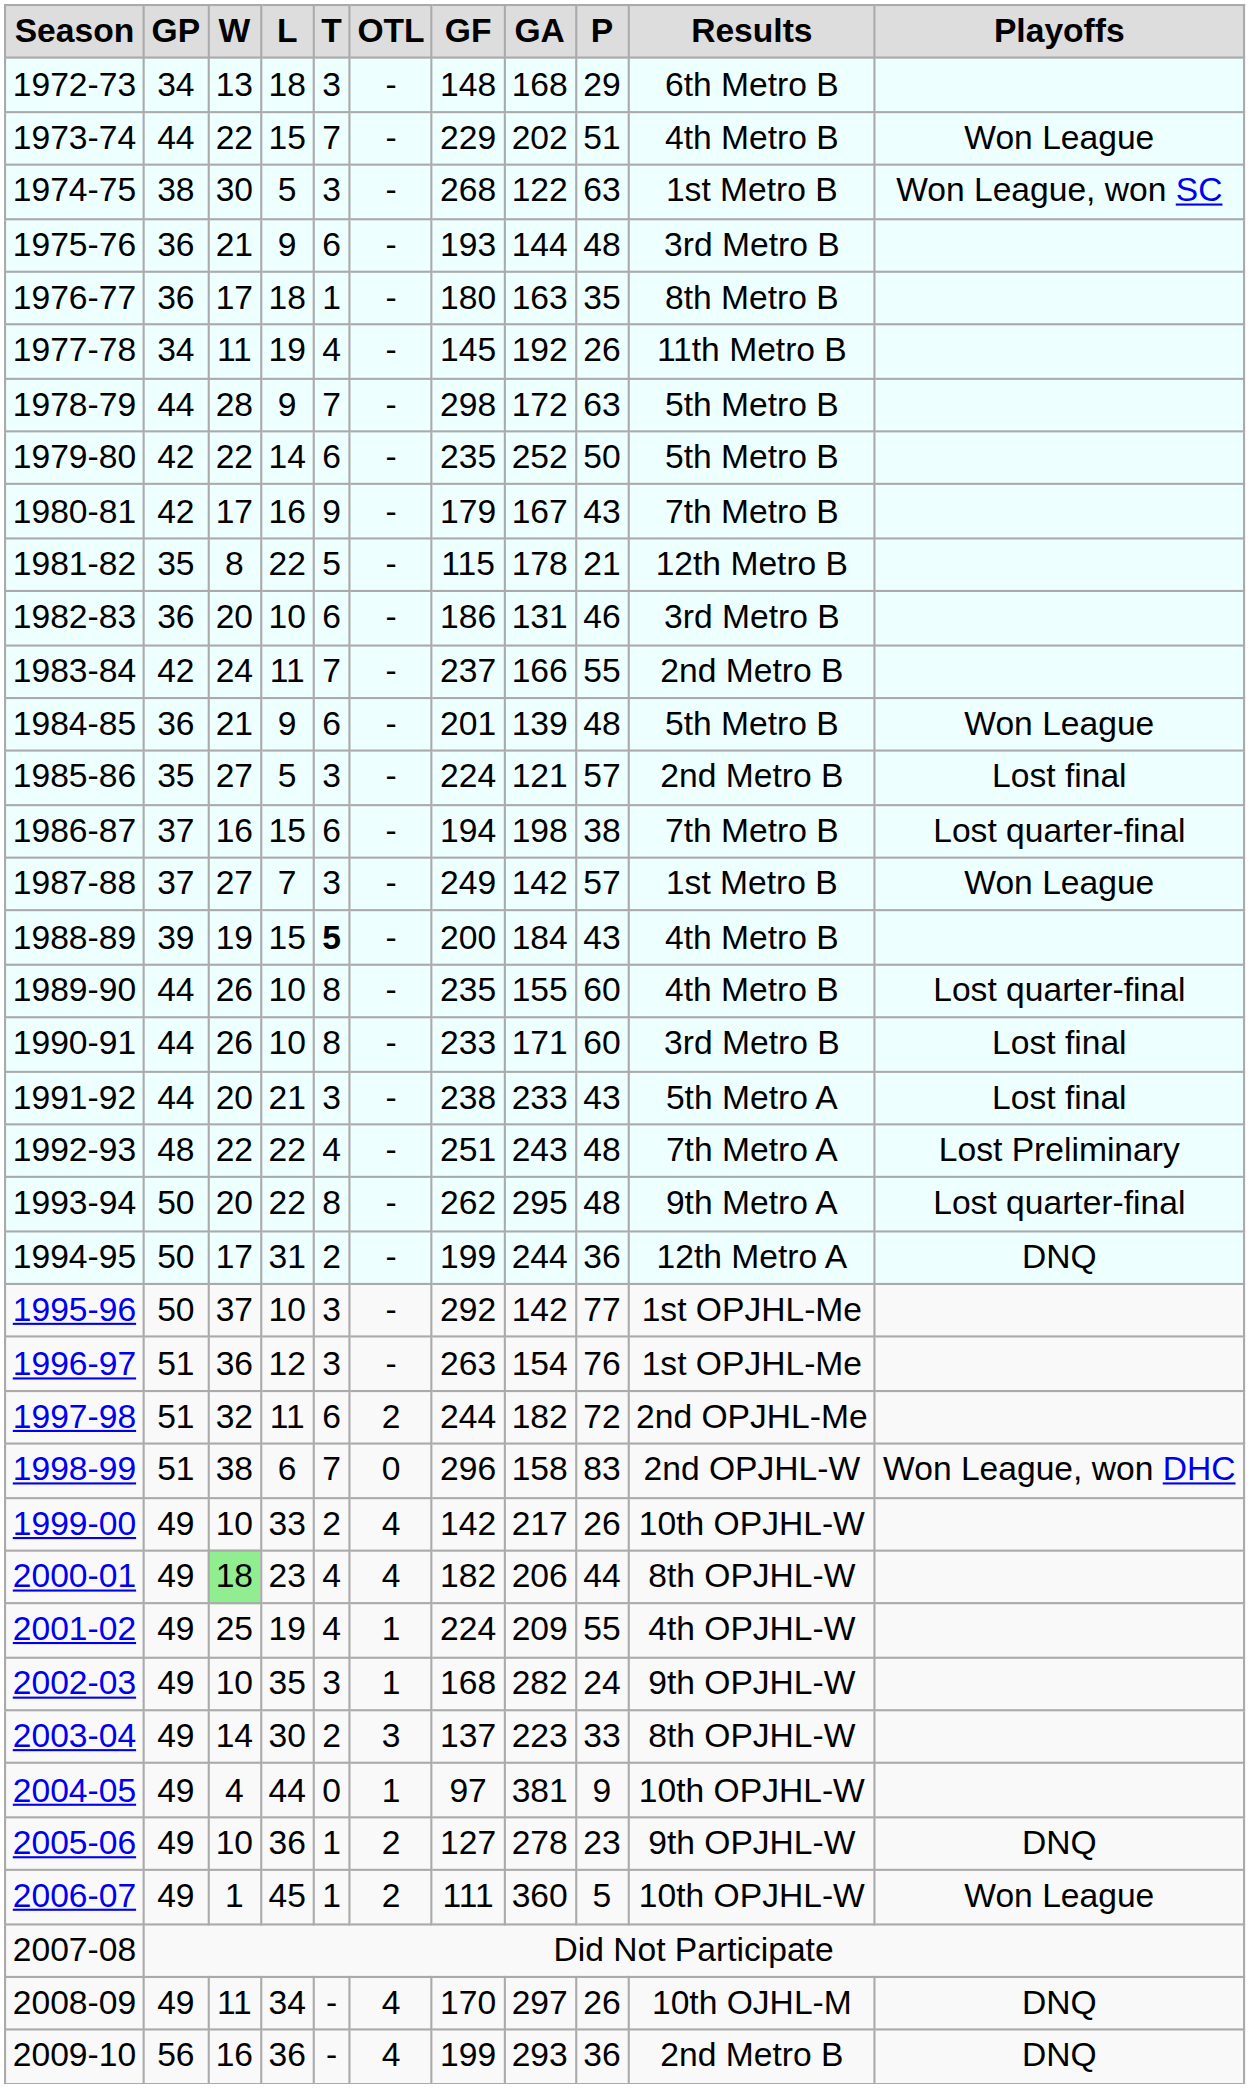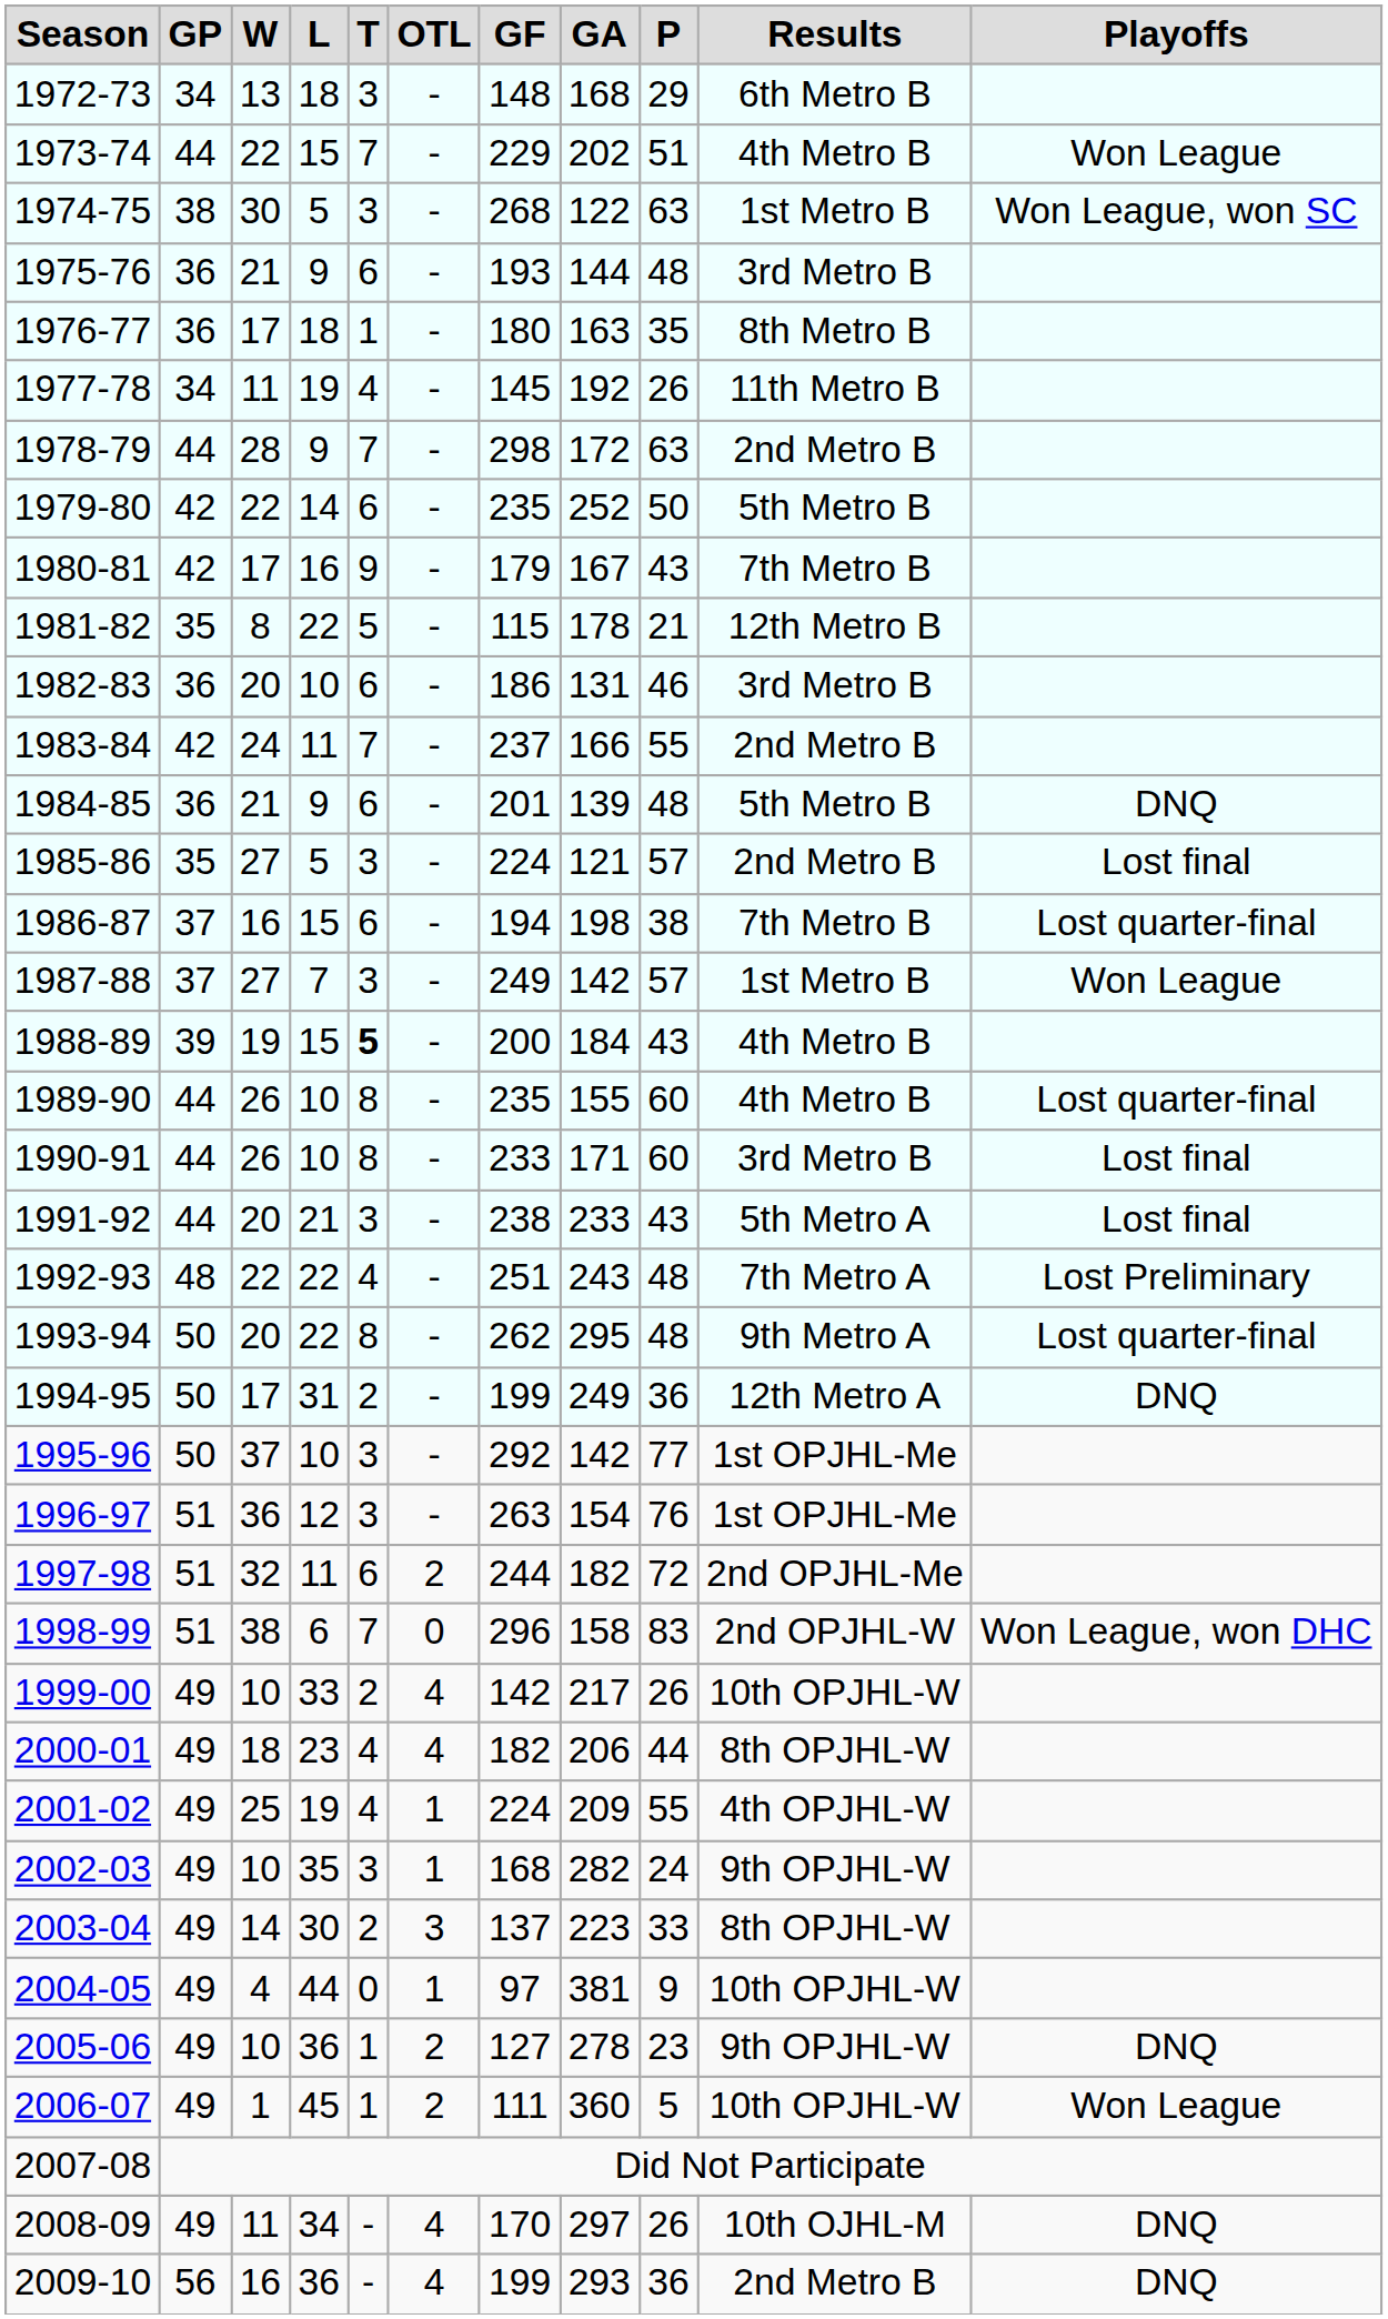1978-79 | Results: 5th Metro B -> 2nd Metro B
1984-85 | Playoffs: Won League -> DNQ
1994-95 | GA: 244 -> 249
2000-01 | W: lightgreen background -> no background
